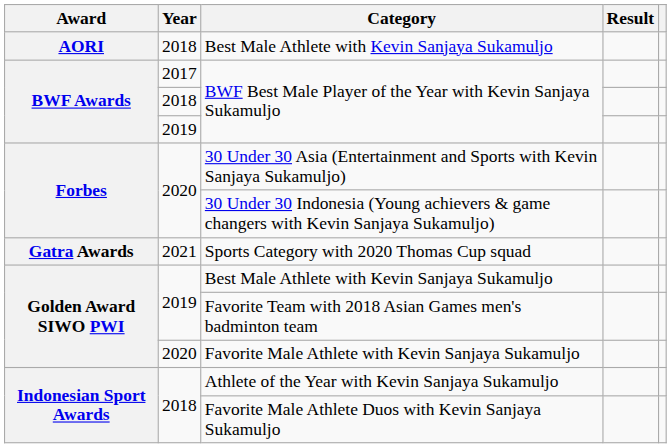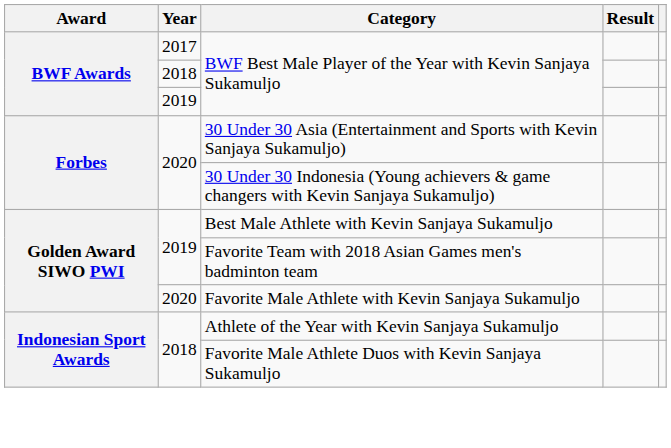- row: AORI | 2018 | Best Male Athlete with Kevin Sanjaya Sukamuljo
- row: Gatra Awards | 2021 | Sports Category with 2020 Thomas Cup squad
